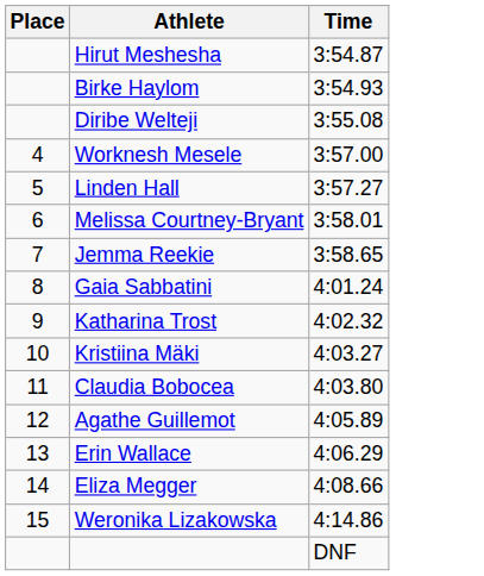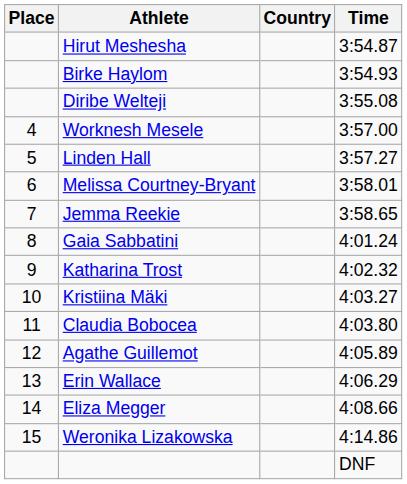+ column: Country
